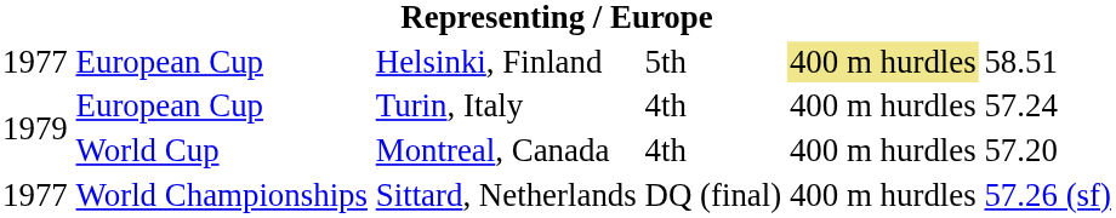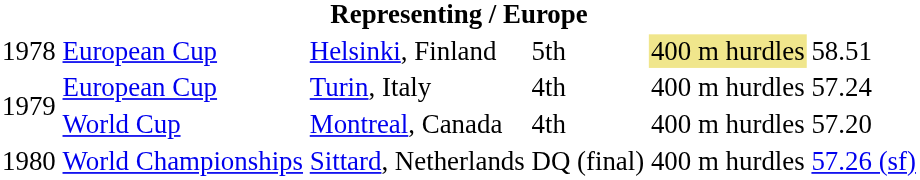Helsinki, Finland | column 1: 1977 -> 1978
Sittard, Netherlands | column 1: 1977 -> 1980
